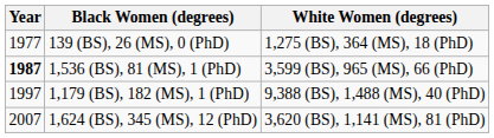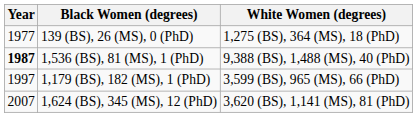1,536 (BS), 81 (MS), 1 (PhD) | White Women (degrees): 3,599 (BS), 965 (MS), 66 (PhD) -> 9,388 (BS), 1,488 (MS), 40 (PhD)
1,179 (BS), 182 (MS), 1 (PhD) | White Women (degrees): 9,388 (BS), 1,488 (MS), 40 (PhD) -> 3,599 (BS), 965 (MS), 66 (PhD)
